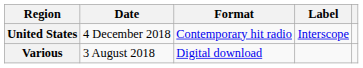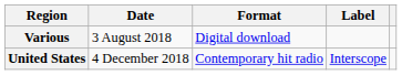rows swapped: Various <-> United States
